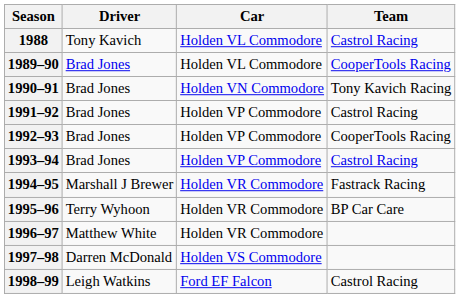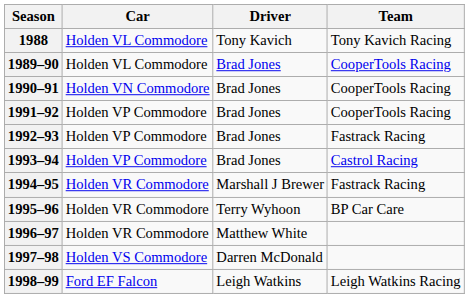columns swapped: Driver <-> Car
1988 | Team: Castrol Racing -> Tony Kavich Racing
1990–91 | Team: Tony Kavich Racing -> CooperTools Racing
1991–92 | Team: Castrol Racing -> CooperTools Racing
1992–93 | Team: CooperTools Racing -> Fastrack Racing
1998–99 | Team: Castrol Racing -> Leigh Watkins Racing
